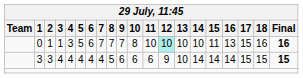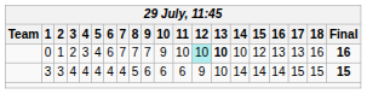0 | 3: 1 -> 2
0 | 5: 5 -> 4
0 | 10: 8 -> 9
0 | 13: normal -> bold
0 | 15: 11 -> 12
0 | 17: 15 -> 13
